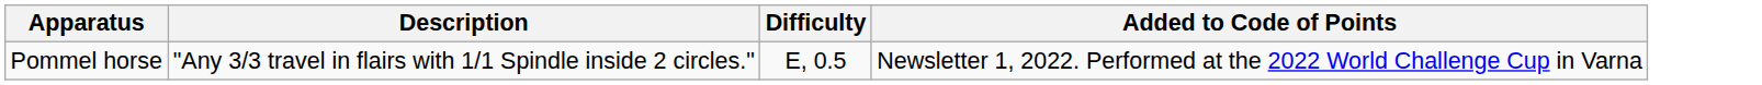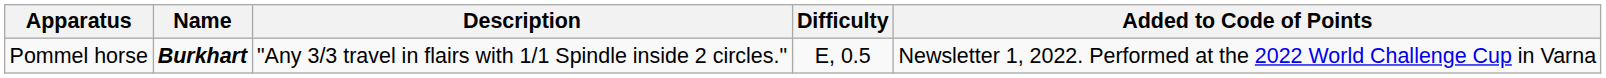+ column: Name | Burkhart
